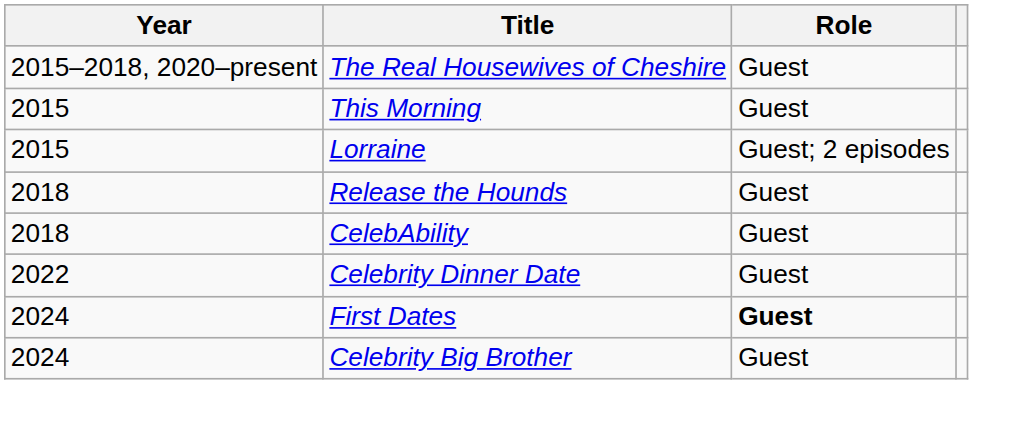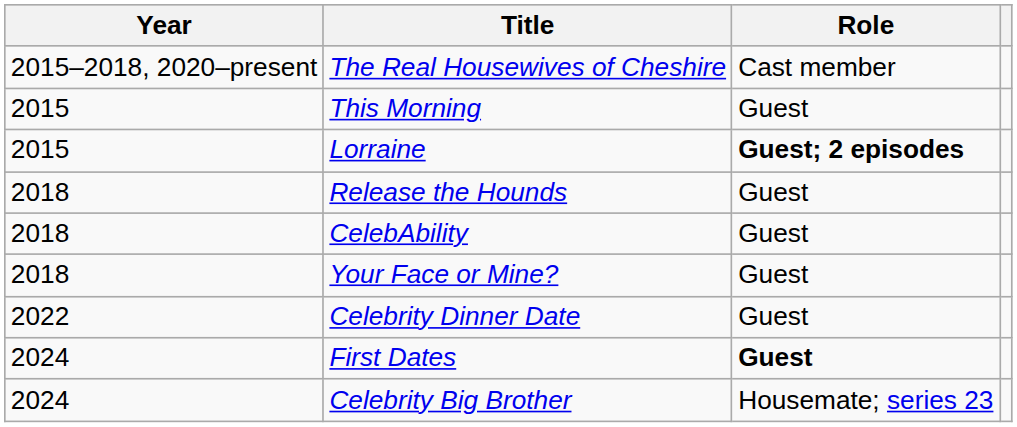The Real Housewives of Cheshire | Role: Guest -> Cast member
Lorraine | Role: normal -> bold
+ row: 2018 | Your Face or Mine? | Guest
Celebrity Big Brother | Role: Guest -> Housemate; series 23
